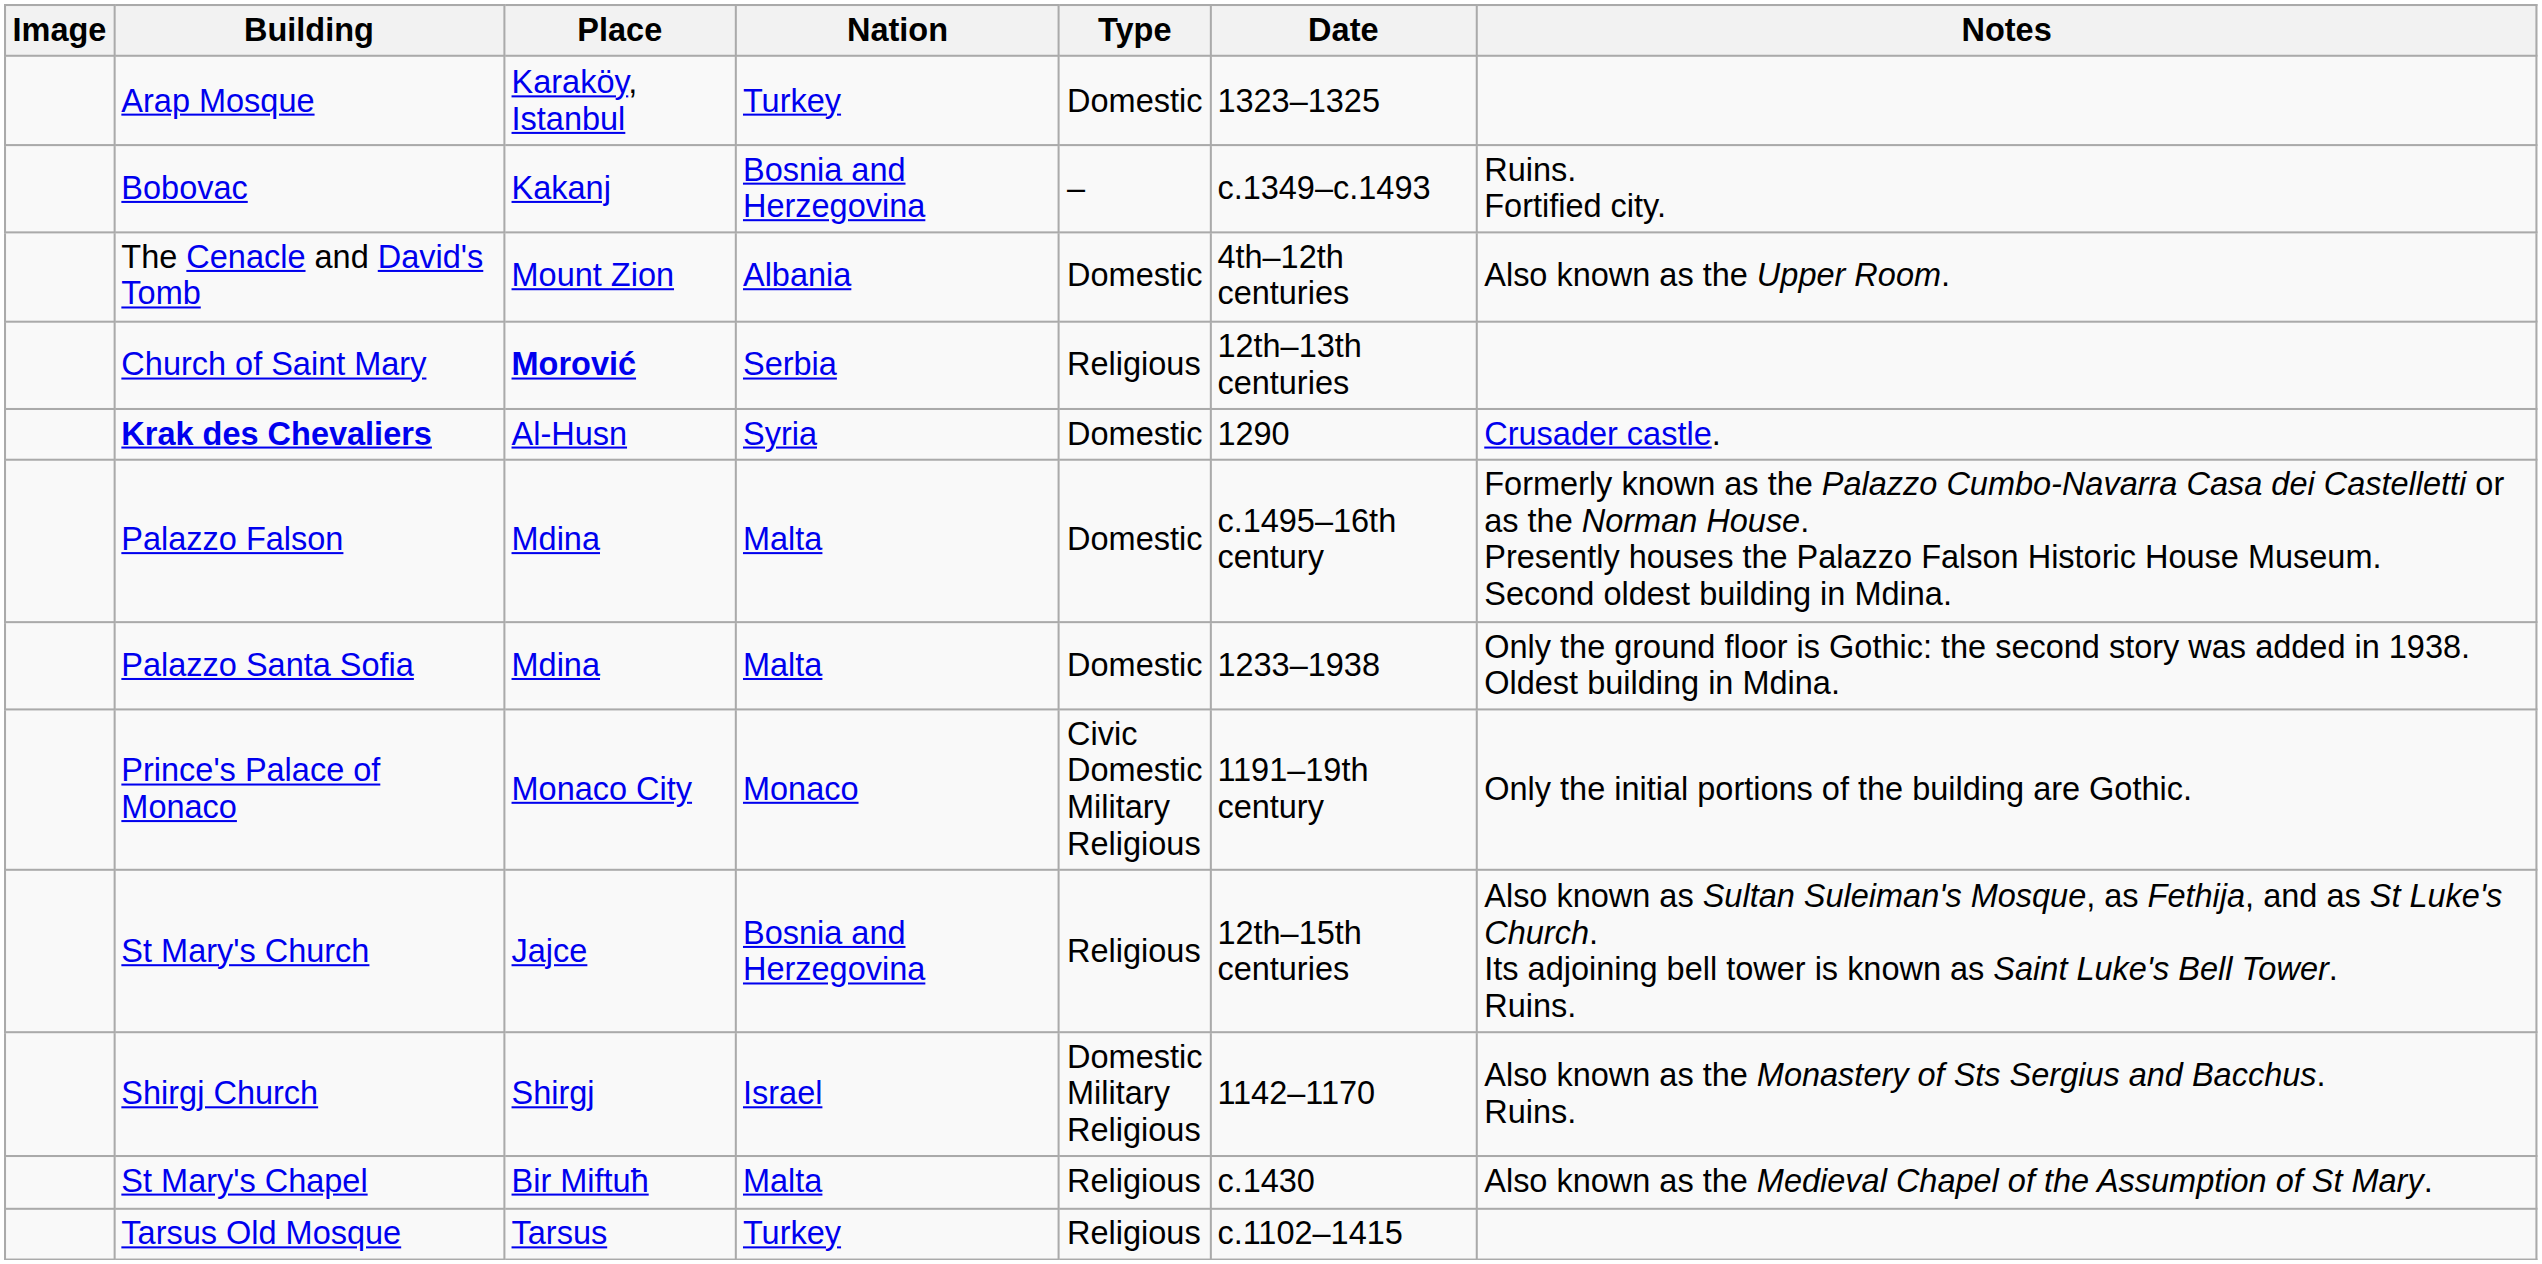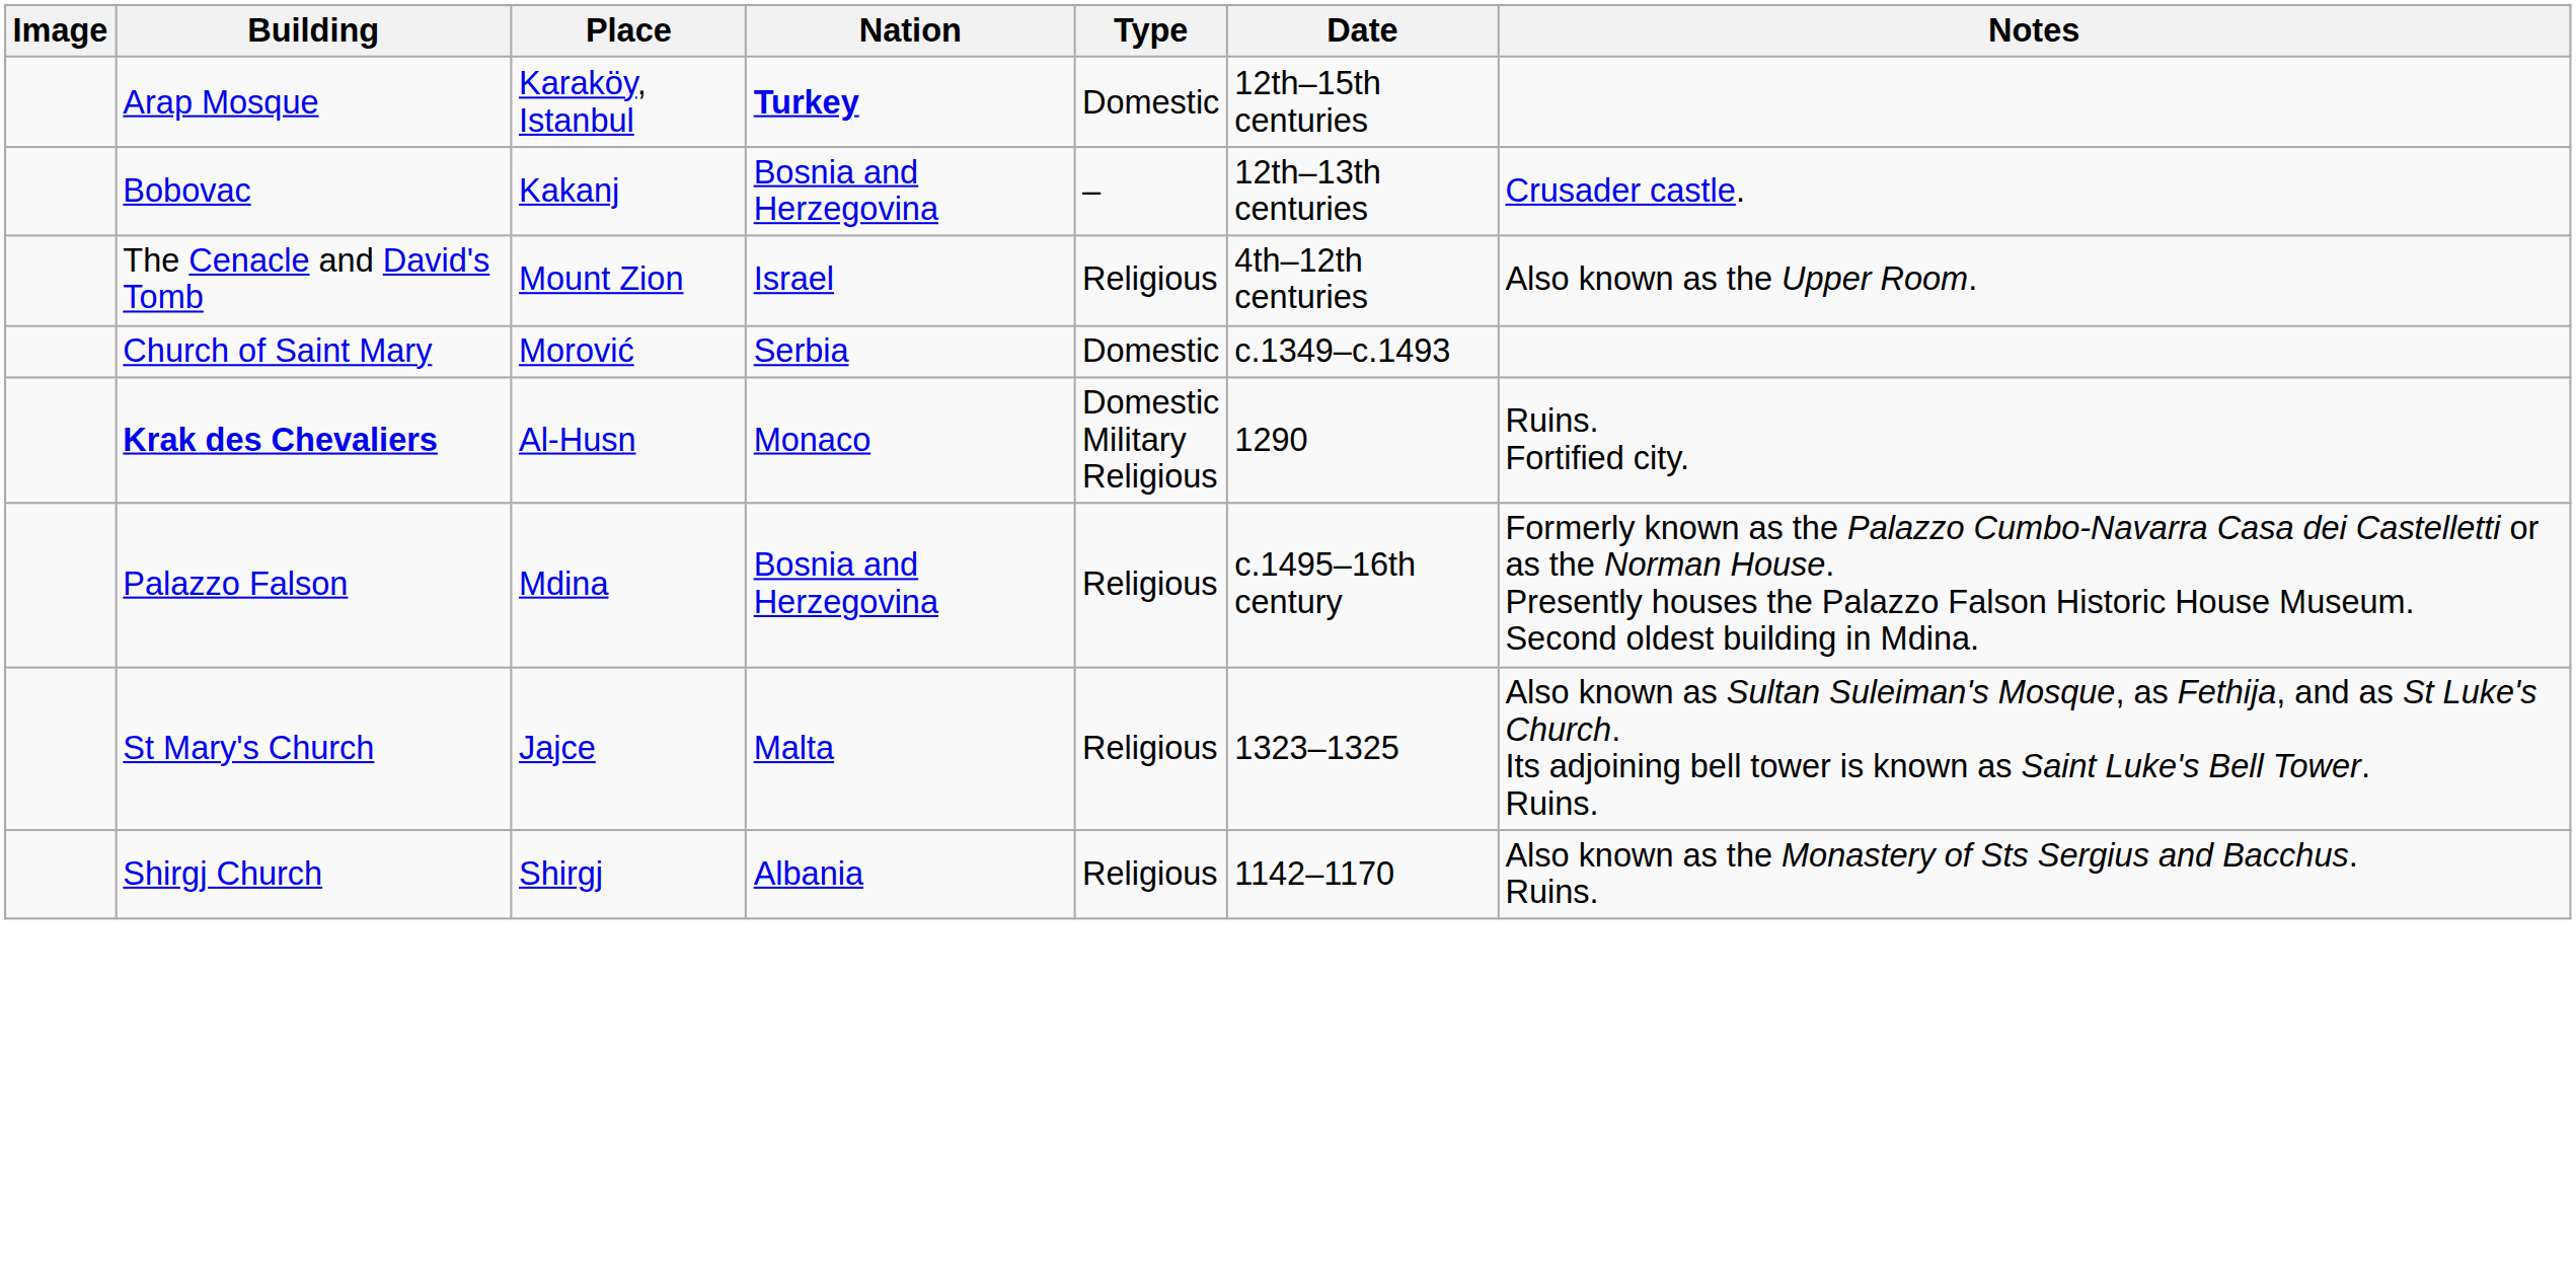Arap Mosque | Nation: normal -> bold
Arap Mosque | Date: 1323–1325 -> 12th–15th centuries
Bobovac | Date: c.1349–c.1493 -> 12th–13th centuries
Bobovac | Notes: Ruins. Fortified city. -> Crusader castle.
The Cenacle and David's Tomb | Nation: Albania -> Israel
The Cenacle and David's Tomb | Type: Domestic -> Religious
Church of Saint Mary | Place: bold -> normal
Church of Saint Mary | Type: Religious -> Domestic
Church of Saint Mary | Date: 12th–13th centuries -> c.1349–c.1493
Krak des Chevaliers | Nation: Syria -> Monaco
Krak des Chevaliers | Type: Domestic -> Domestic Military Religious
Krak des Chevaliers | Notes: Crusader castle. -> Ruins. Fortified city.
Palazzo Falson | Nation: Malta -> Bosnia and Herzegovina
Palazzo Falson | Type: Domestic -> Religious
- row: Palazzo Santa Sofia | Mdina | Malta | Domestic | 1233–1938 | Only the ground floor is Gothic: the second story was added in 1938. Oldest building in Mdina.
- row: Prince's Palace of Monaco | Monaco City | Monaco | Civic Domestic Military Religious | 1191–19th century | Only the initial portions of the building are Gothic.
St Mary's Church | Nation: Bosnia and Herzegovina -> Malta
St Mary's Church | Date: 12th–15th centuries -> 1323–1325
Shirgj Church | Nation: Israel -> Albania
Shirgj Church | Type: Domestic Military Religious -> Religious
- row: St Mary's Chapel | Bir Miftuħ | Malta | Religious | c.1430 | Also known as the Medieval Chapel of the Assumption of St Mary.
- row: Tarsus Old Mosque | Tarsus | Turkey | Religious | c.1102–1415
